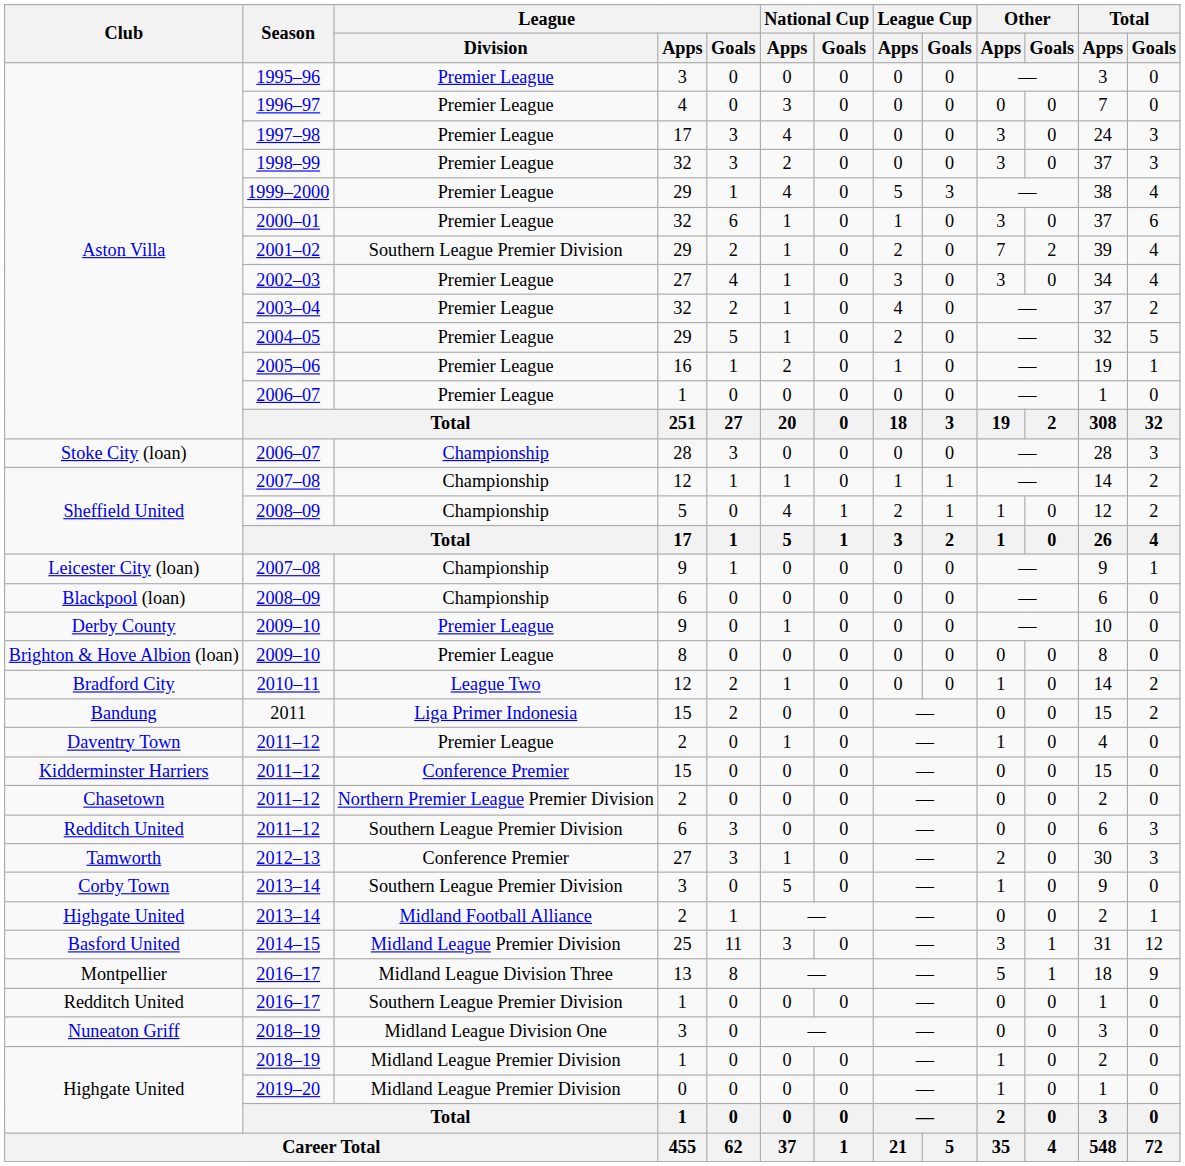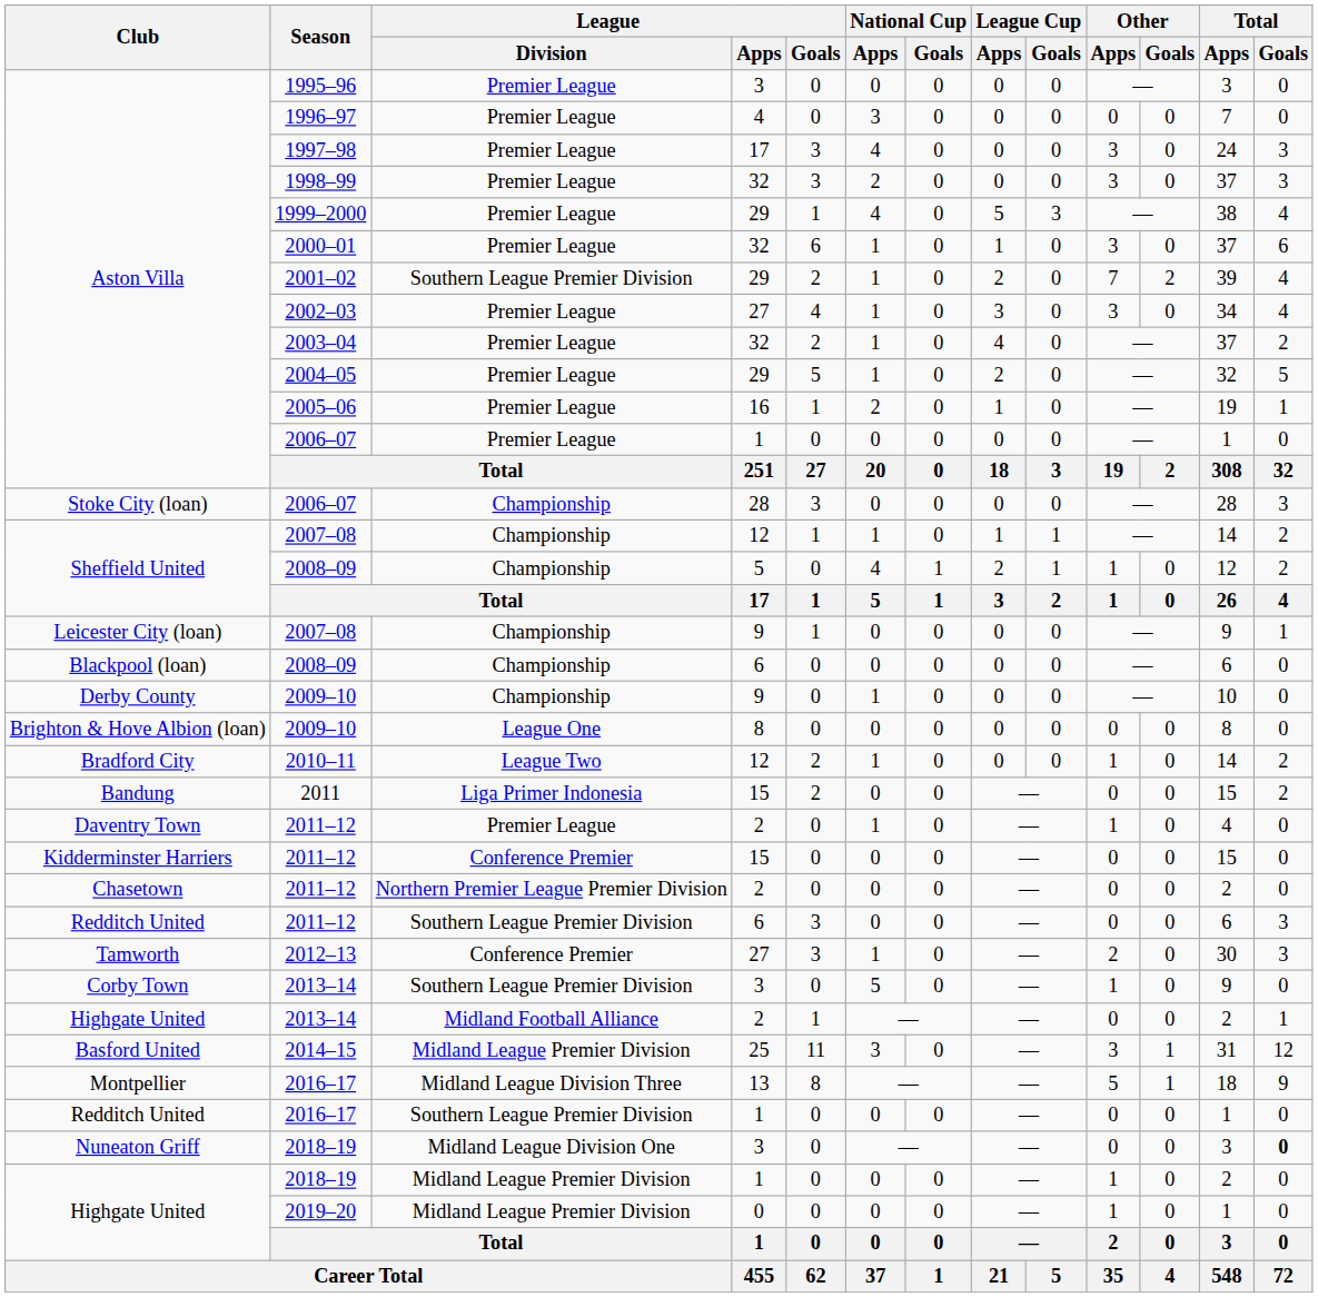Derby County / 2009–10 | League / Division: Premier League -> Championship
Brighton & Hove Albion (loan) / 2009–10 | League / Division: Premier League -> League One
Nuneaton Griff / 2018–19 | Total / Goals: normal -> bold
